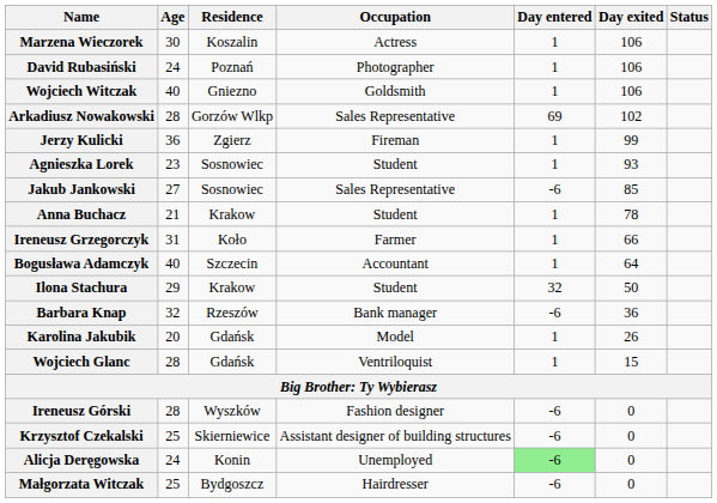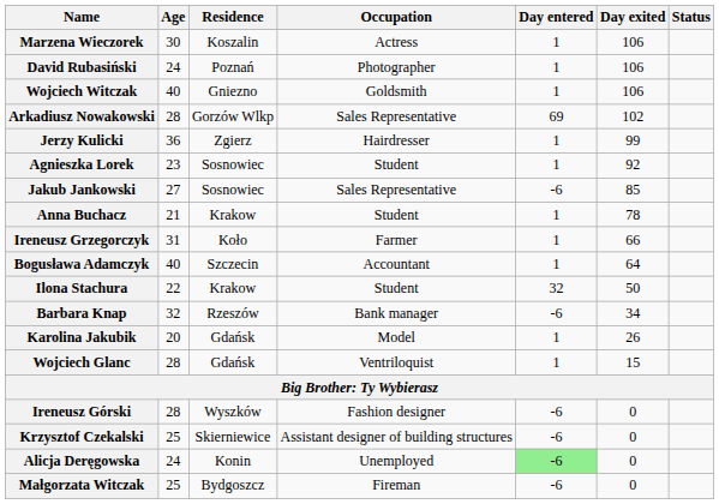Jerzy Kulicki | Occupation: Fireman -> Hairdresser
Agnieszka Lorek | Day exited: 93 -> 92
Ilona Stachura | Age: 29 -> 22
Barbara Knap | Day exited: 36 -> 34
Małgorzata Witczak | Occupation: Hairdresser -> Fireman
